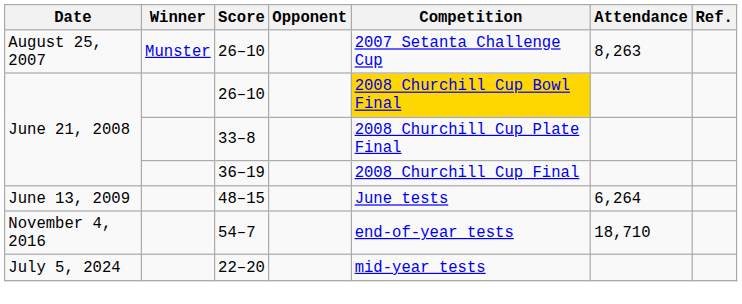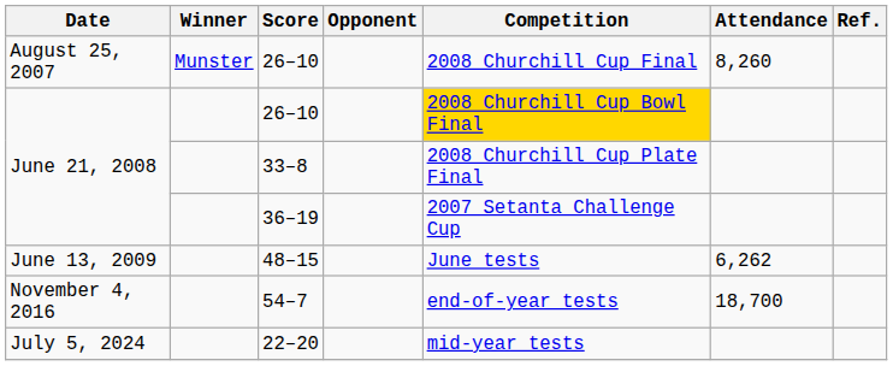August 25, 2007 / 26–10 | Competition: 2007 Setanta Challenge Cup -> 2008 Churchill Cup Final
August 25, 2007 / 26–10 | Attendance: 8,263 -> 8,260
36–19 | Competition: 2008 Churchill Cup Final -> 2007 Setanta Challenge Cup
48–15 | Attendance: 6,264 -> 6,262
54–7 | Attendance: 18,710 -> 18,700
